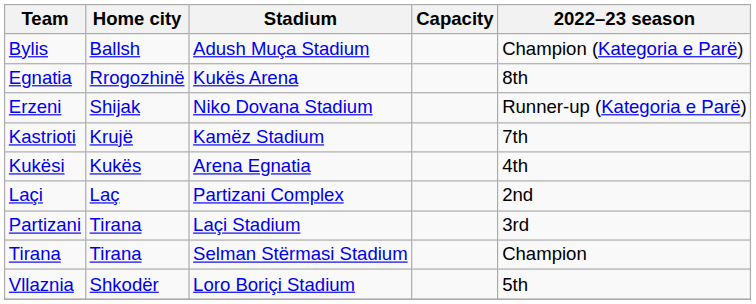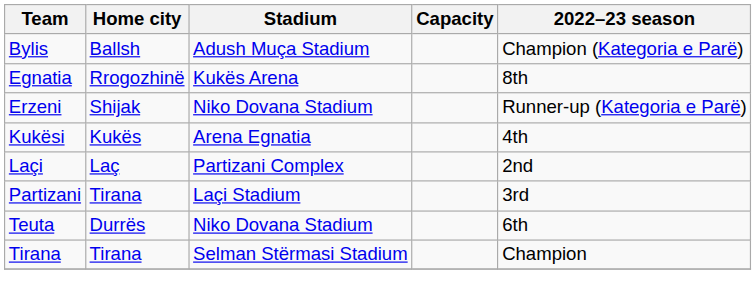- row: Kastrioti | Krujë | Kamëz Stadium | 7th
+ row: Teuta | Durrës | Niko Dovana Stadium | 6th
- row: Vllaznia | Shkodër | Loro Boriçi Stadium | 5th
